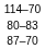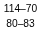- row: 87–70
